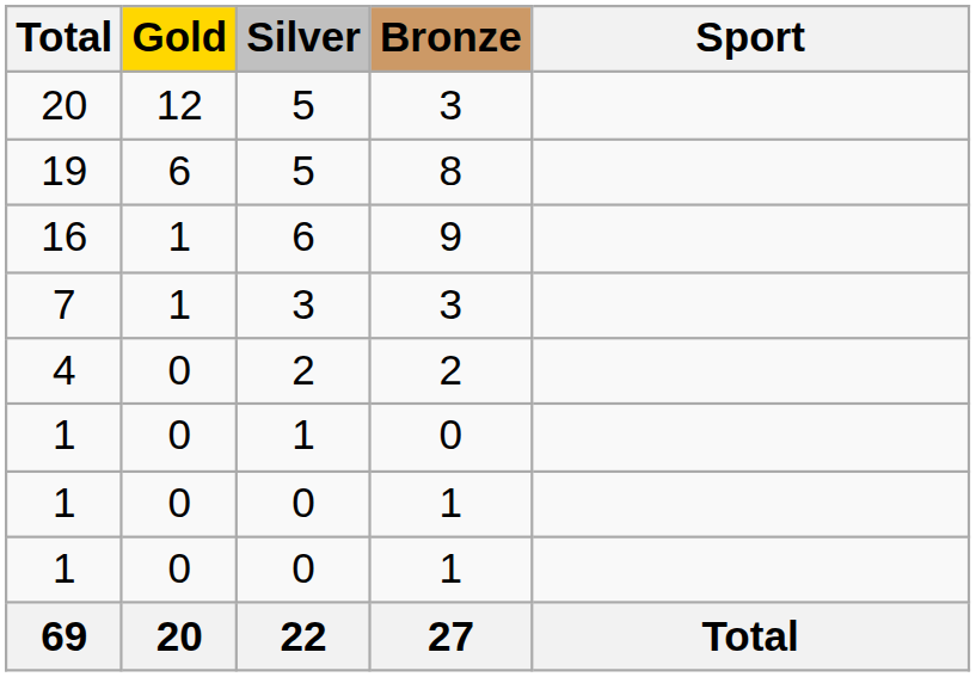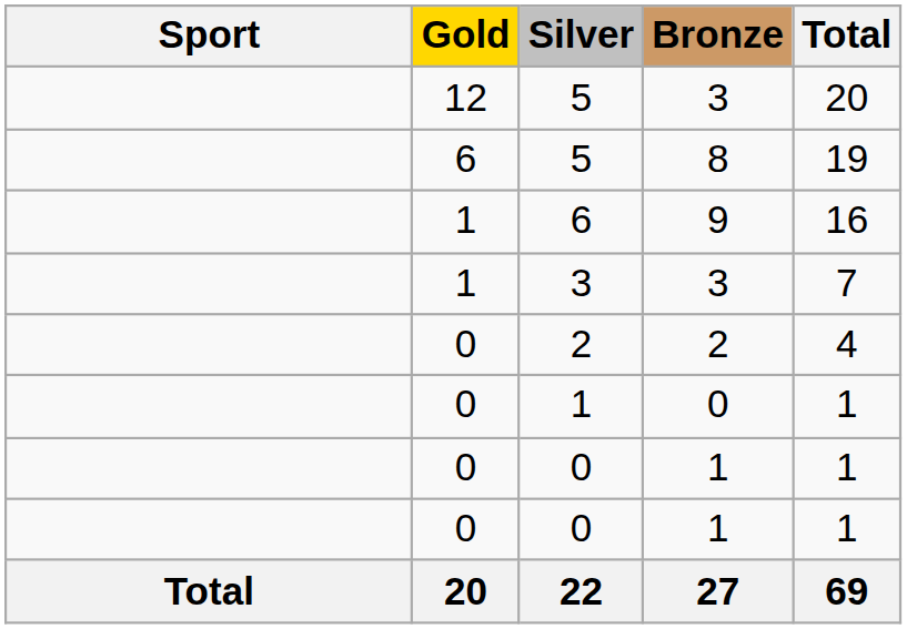columns swapped: Sport <-> Total
